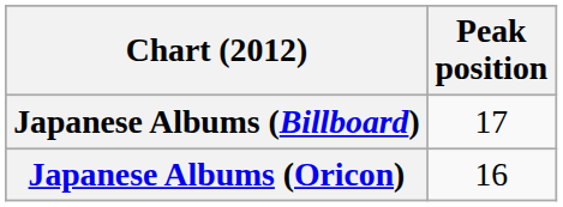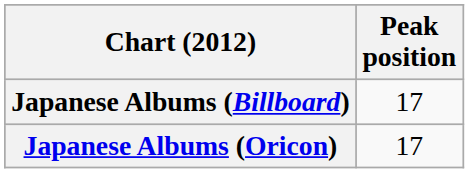Japanese Albums (Oricon) | Peak position: 16 -> 17
